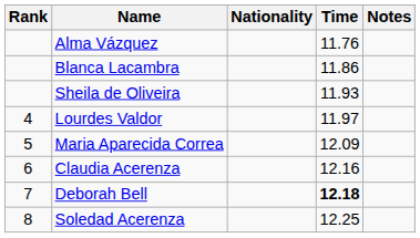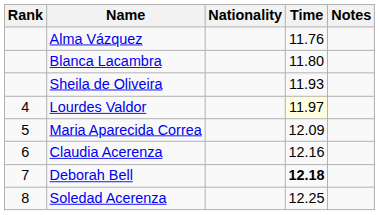Blanca Lacambra | Time: 11.86 -> 11.80
Lourdes Valdor | Time: no background -> lightyellow background
